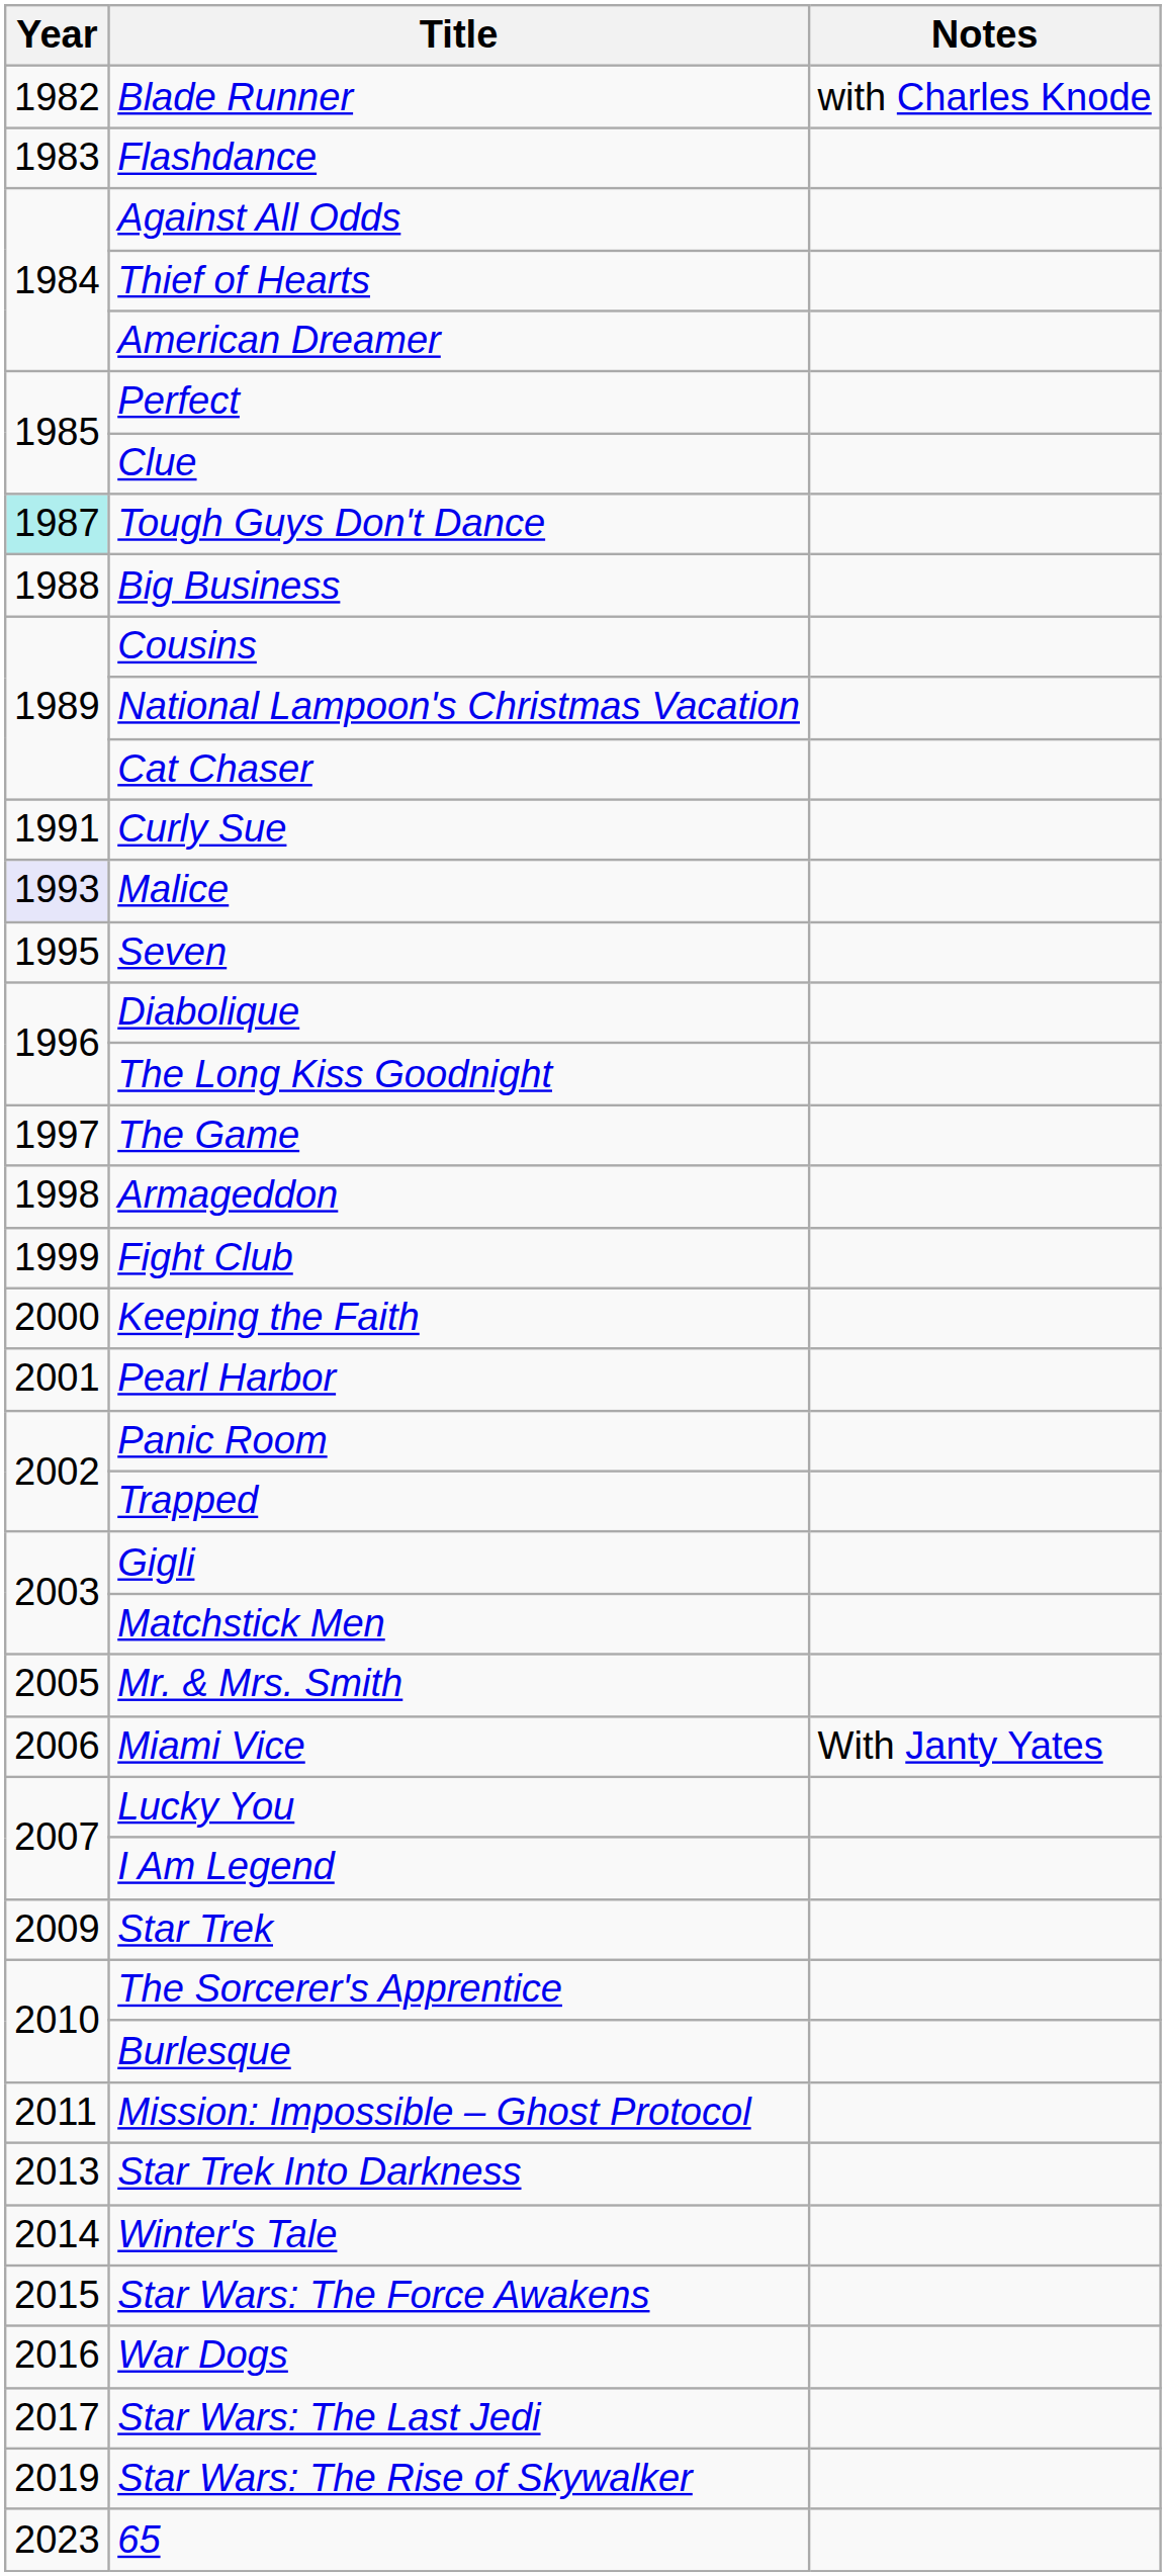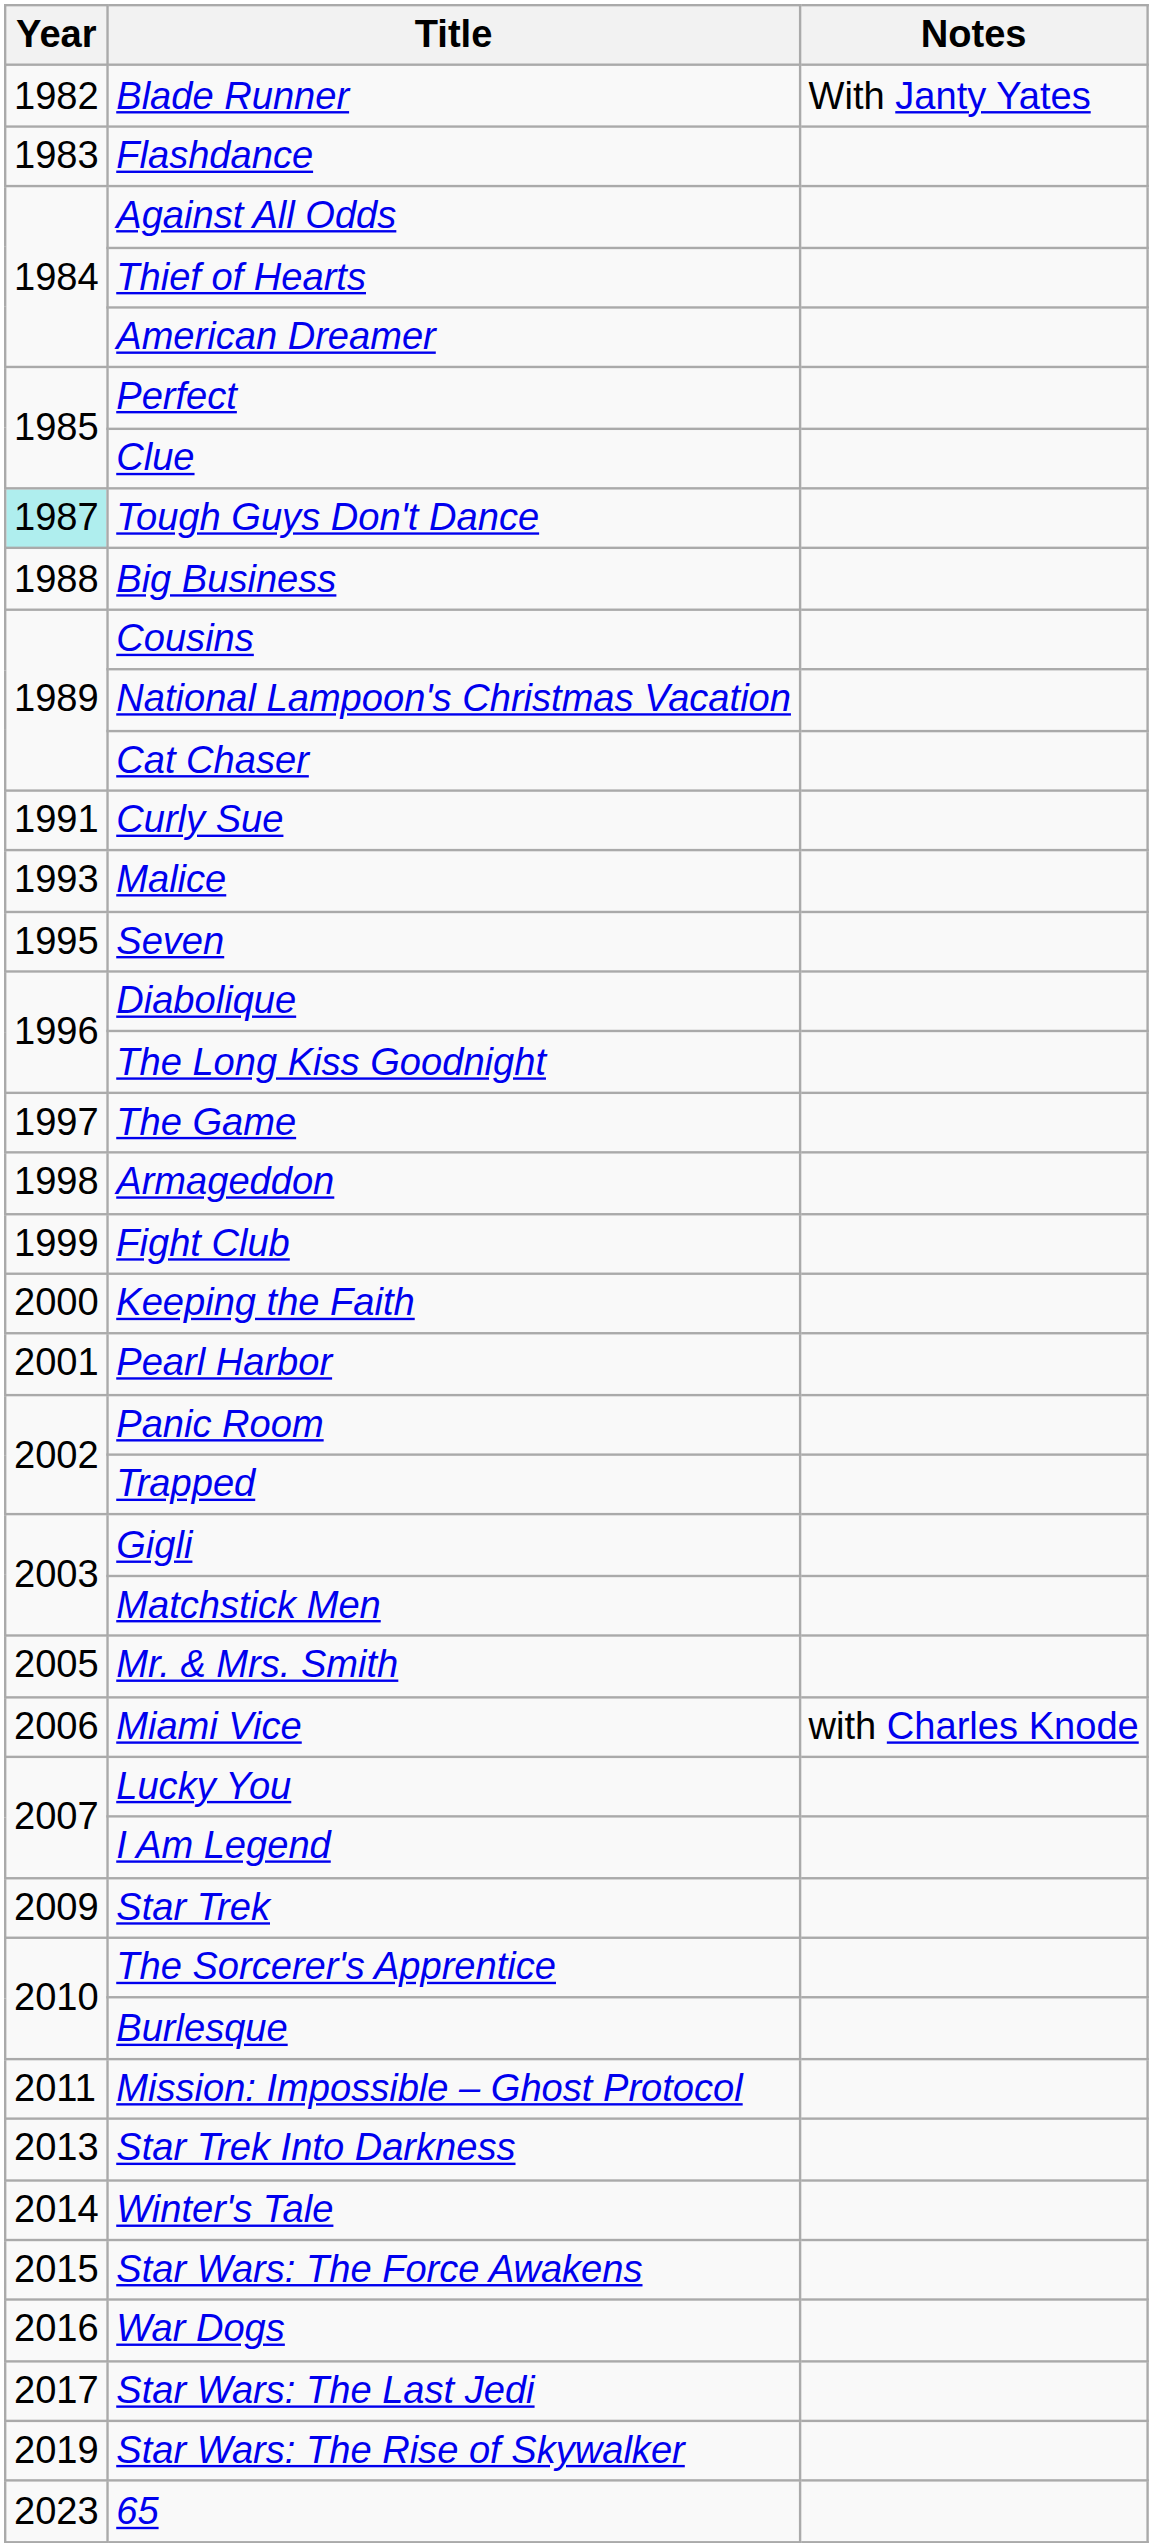Blade Runner | Notes: with Charles Knode -> With Janty Yates
Malice | Year: lavender background -> no background
Miami Vice | Notes: With Janty Yates -> with Charles Knode
